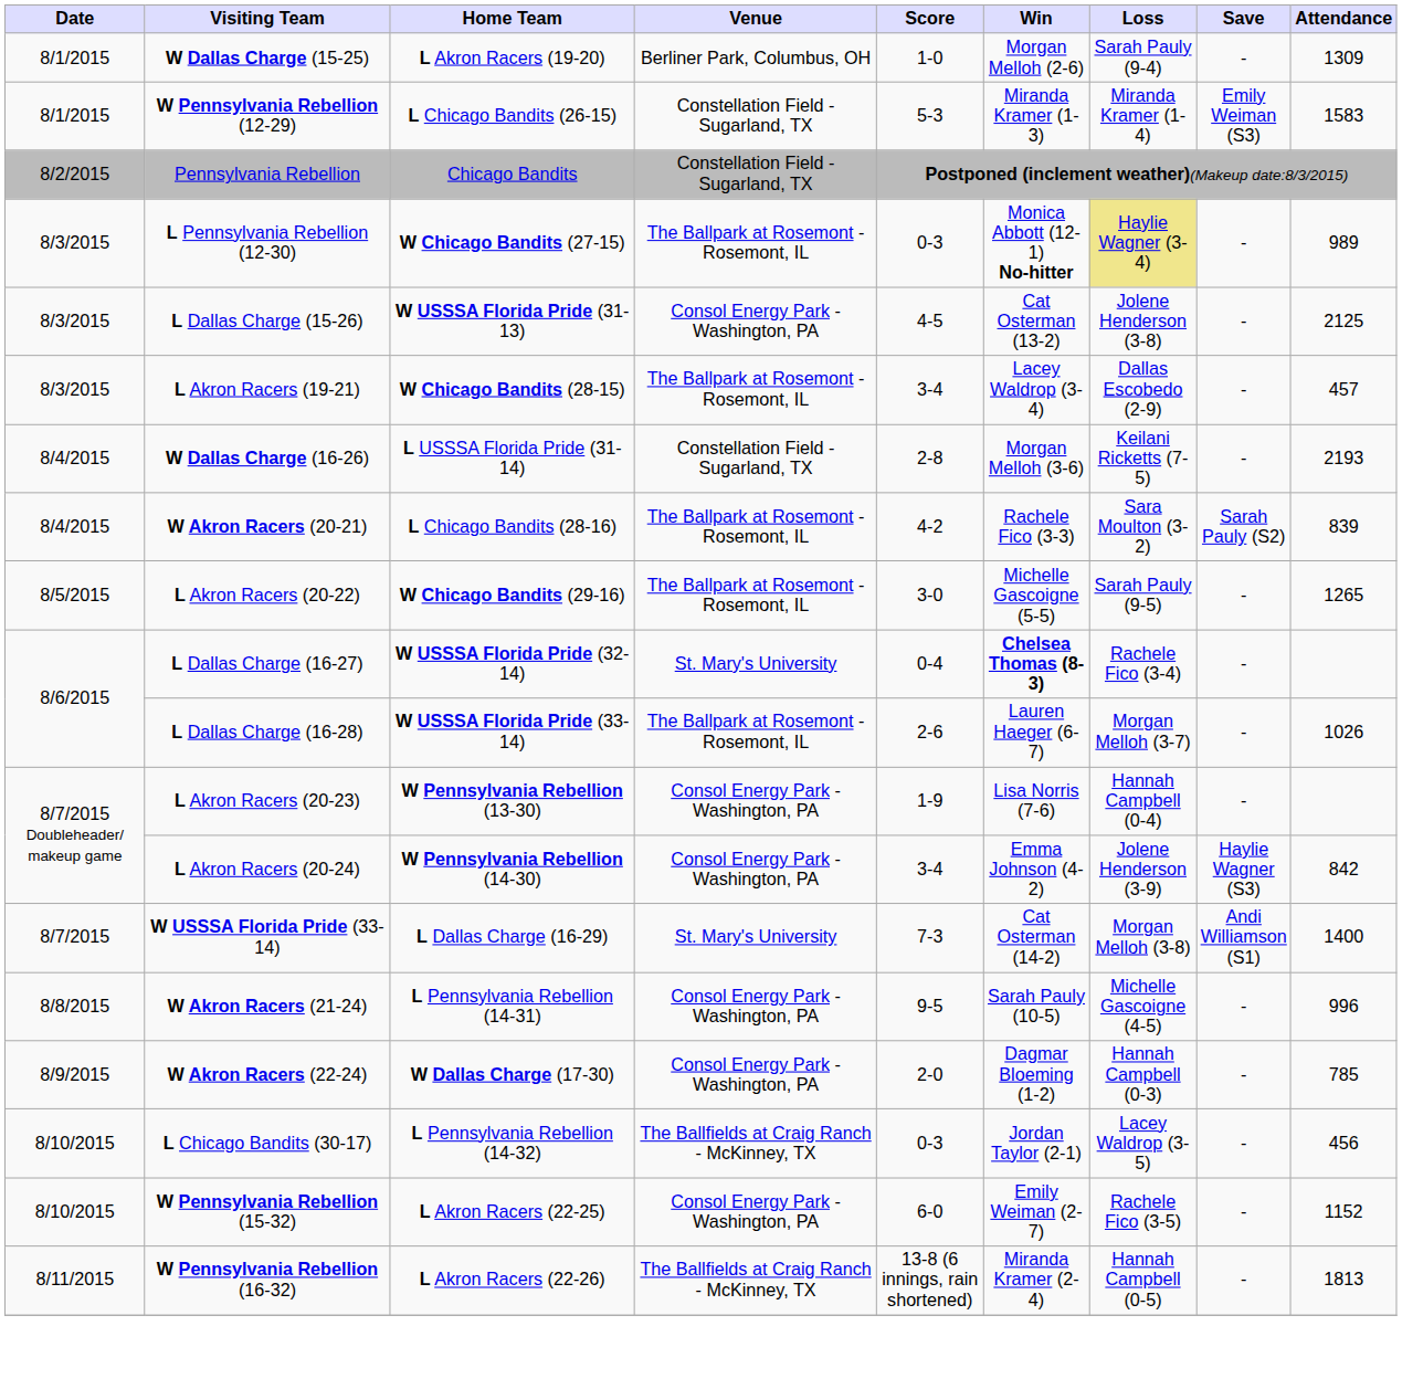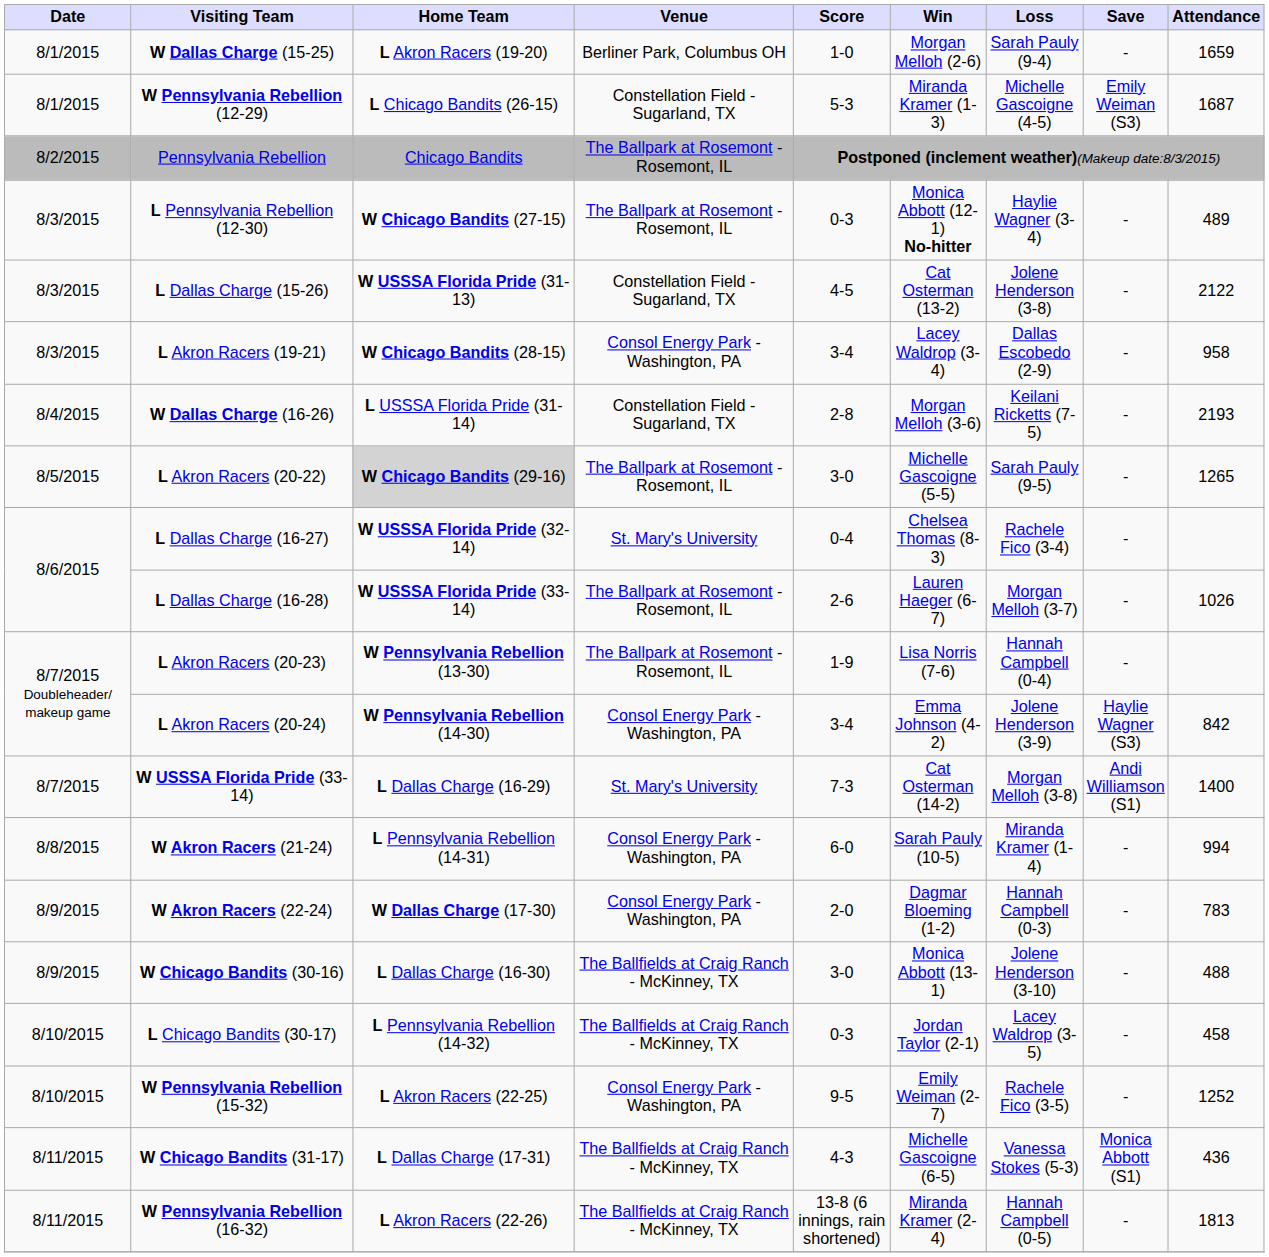W Dallas Charge (15-25) | Venue: Berliner Park, Columbus, OH -> Berliner Park, Columbus OH
W Dallas Charge (15-25) | Attendance: 1309 -> 1659
W Pennsylvania Rebellion (12-29) | Loss: Miranda Kramer (1-4) -> Michelle Gascoigne (4-5)
W Pennsylvania Rebellion (12-29) | Attendance: 1583 -> 1687
Pennsylvania Rebellion | Venue: Constellation Field - Sugarland, TX -> The Ballpark at Rosemont - Rosemont, IL
L Pennsylvania Rebellion (12-30) | Loss: khaki background -> no background
L Pennsylvania Rebellion (12-30) | Attendance: 989 -> 489
L Dallas Charge (15-26) | Venue: Consol Energy Park - Washington, PA -> Constellation Field - Sugarland, TX
L Dallas Charge (15-26) | Attendance: 2125 -> 2122
L Akron Racers (19-21) | Venue: The Ballpark at Rosemont - Rosemont, IL -> Consol Energy Park - Washington, PA
L Akron Racers (19-21) | Attendance: 457 -> 958
- row: 8/4/2015 | W Akron Racers (20-21) | L Chicago Bandits (28-16) | The Ballpark at Rosemont - Rosemont, IL | 4-2 | Rachele Fico (3-3) | Sara Moulton (3-2) | Sarah Pauly (S2) | 839
L Akron Racers (20-22) | Home Team: no background -> lightgrey background
L Dallas Charge (16-27) | Win: bold -> normal
L Akron Racers (20-23) | Venue: Consol Energy Park - Washington, PA -> The Ballpark at Rosemont - Rosemont, IL
W Akron Racers (21-24) | Score: 9-5 -> 6-0
W Akron Racers (21-24) | Loss: Michelle Gascoigne (4-5) -> Miranda Kramer (1-4)
W Akron Racers (21-24) | Attendance: 996 -> 994
W Akron Racers (22-24) | Attendance: 785 -> 783
+ row: 8/9/2015 | W Chicago Bandits (30-16) | L Dallas Charge (16-30) | The Ballfields at Craig Ranch - McKinney, TX | 3-0 | Monica Abbott (13-1) | Jolene Henderson (3-10) | - | 488
L Chicago Bandits (30-17) | Attendance: 456 -> 458
W Pennsylvania Rebellion (15-32) | Score: 6-0 -> 9-5
W Pennsylvania Rebellion (15-32) | Attendance: 1152 -> 1252
+ row: 8/11/2015 | W Chicago Bandits (31-17) | L Dallas Charge (17-31) | The Ballfields at Craig Ranch - McKinney, TX | 4-3 | Michelle Gascoigne (6-5) | Vanessa Stokes (5-3) | Monica Abbott (S1) | 436
